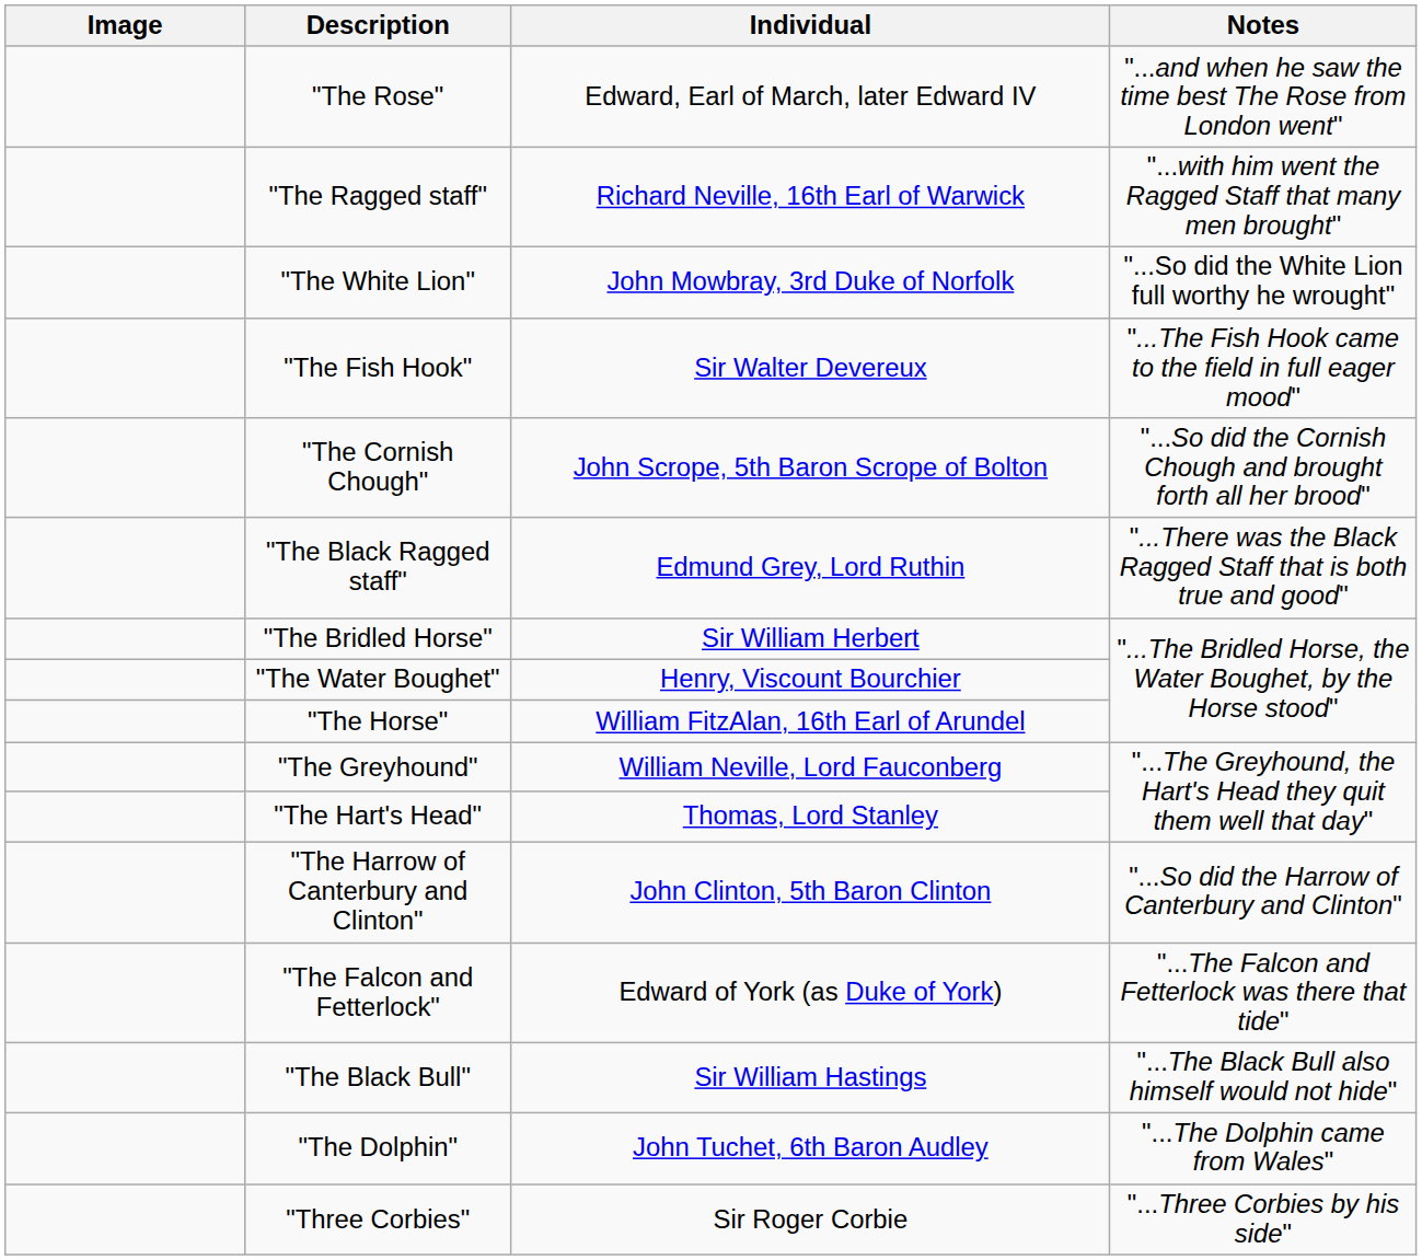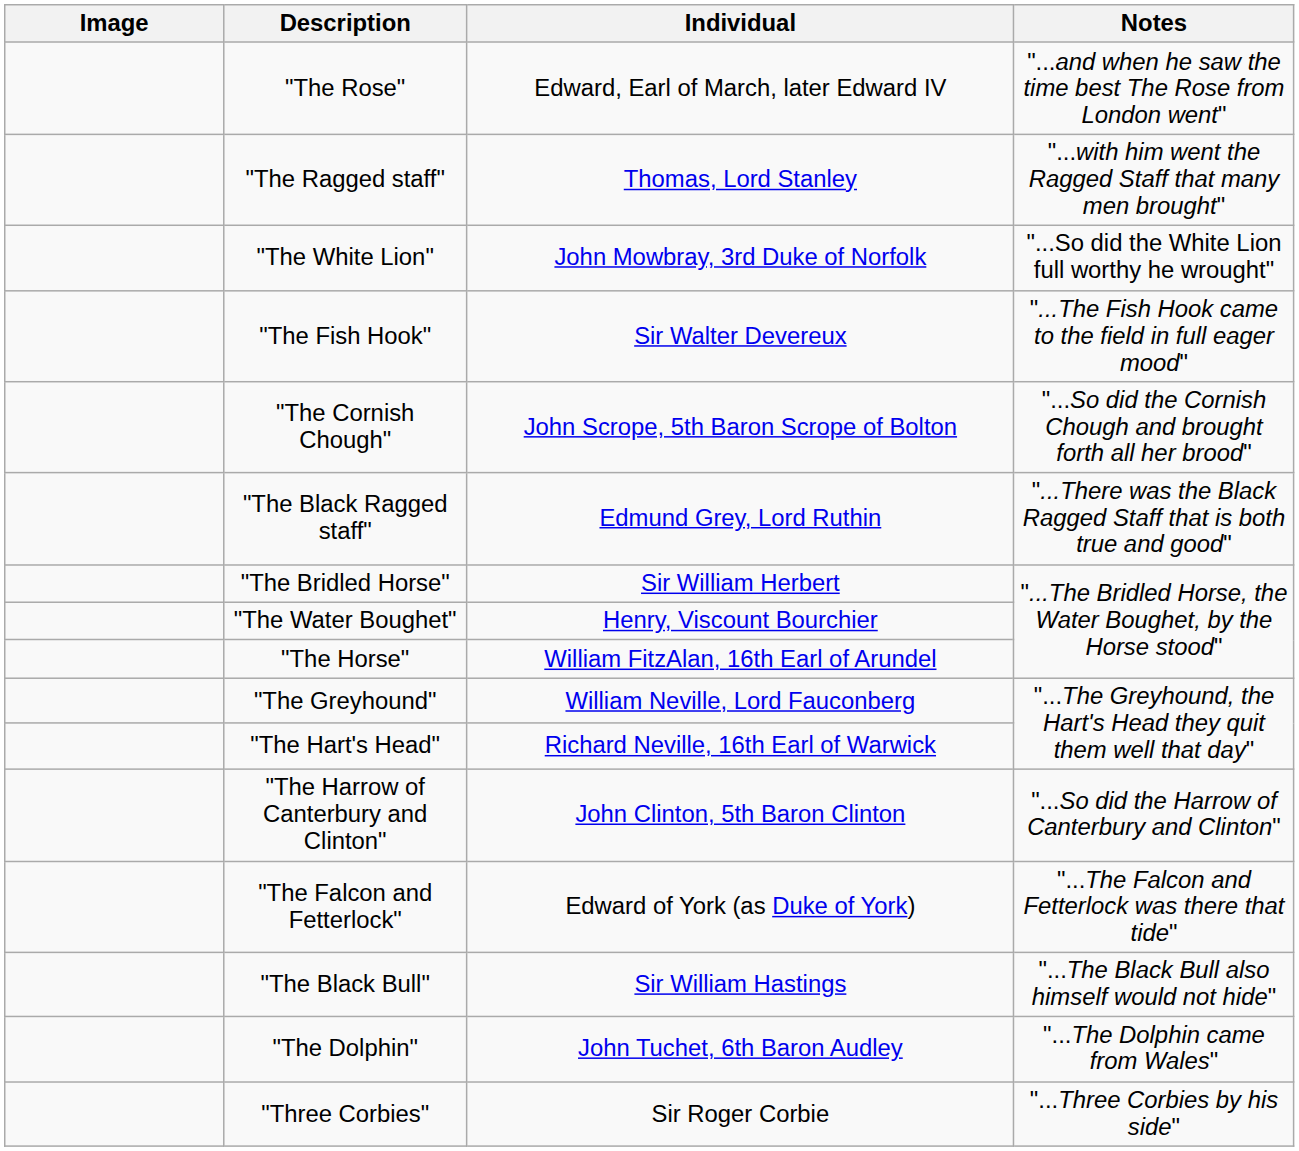"The Ragged staff" | Individual: Richard Neville, 16th Earl of Warwick -> Thomas, Lord Stanley
"The Hart's Head" | Individual: Thomas, Lord Stanley -> Richard Neville, 16th Earl of Warwick
